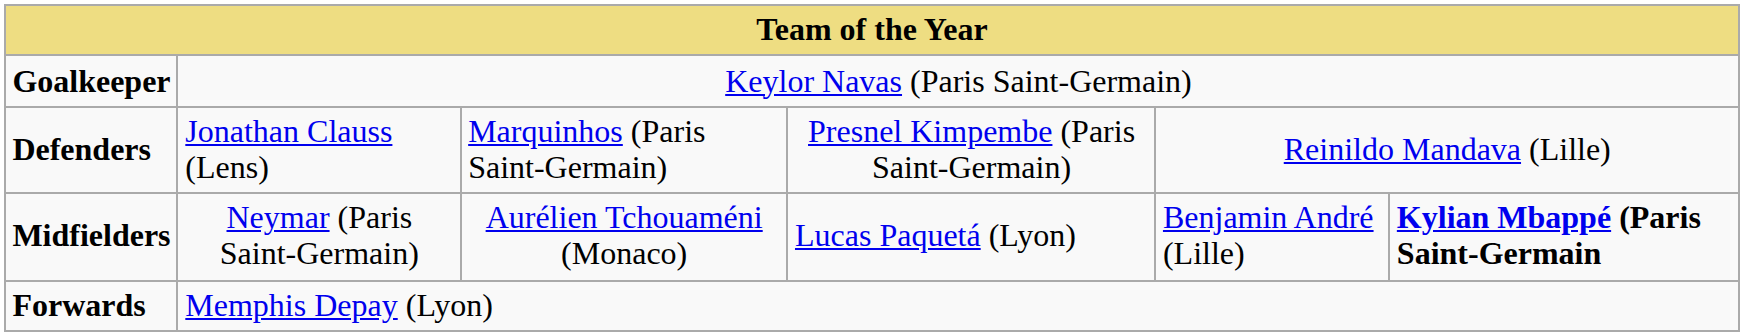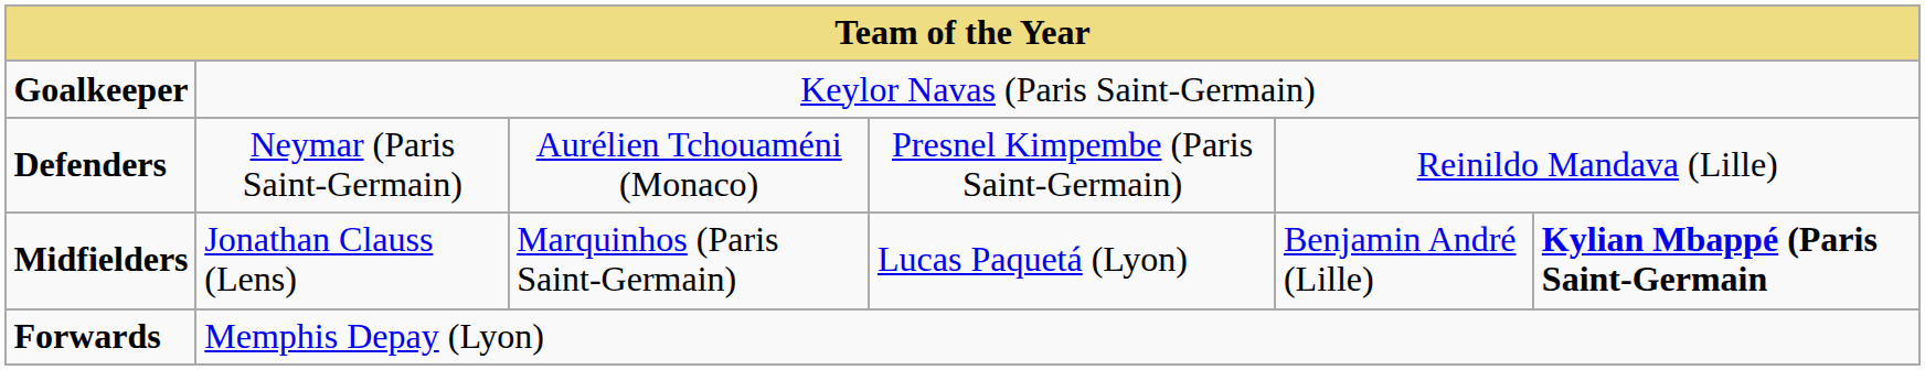Defenders | column 2: Jonathan Clauss (Lens) -> Neymar (Paris Saint-Germain)
Defenders | column 3: Marquinhos (Paris Saint-Germain) -> Aurélien Tchouaméni (Monaco)
Midfielders | column 2: Neymar (Paris Saint-Germain) -> Jonathan Clauss (Lens)
Midfielders | column 3: Aurélien Tchouaméni (Monaco) -> Marquinhos (Paris Saint-Germain)
